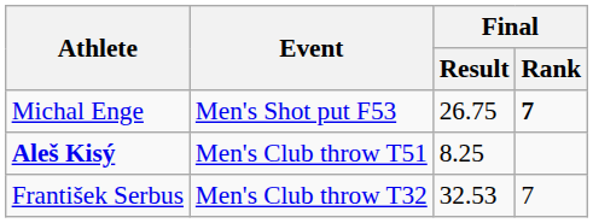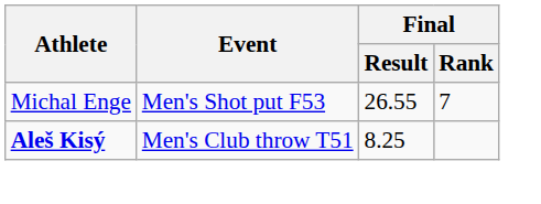Michal Enge | Final / Result: 26.75 -> 26.55
Michal Enge | Final / Rank: bold -> normal
- row: František Serbus | Men's Club throw T32 | 32.53 | 7
